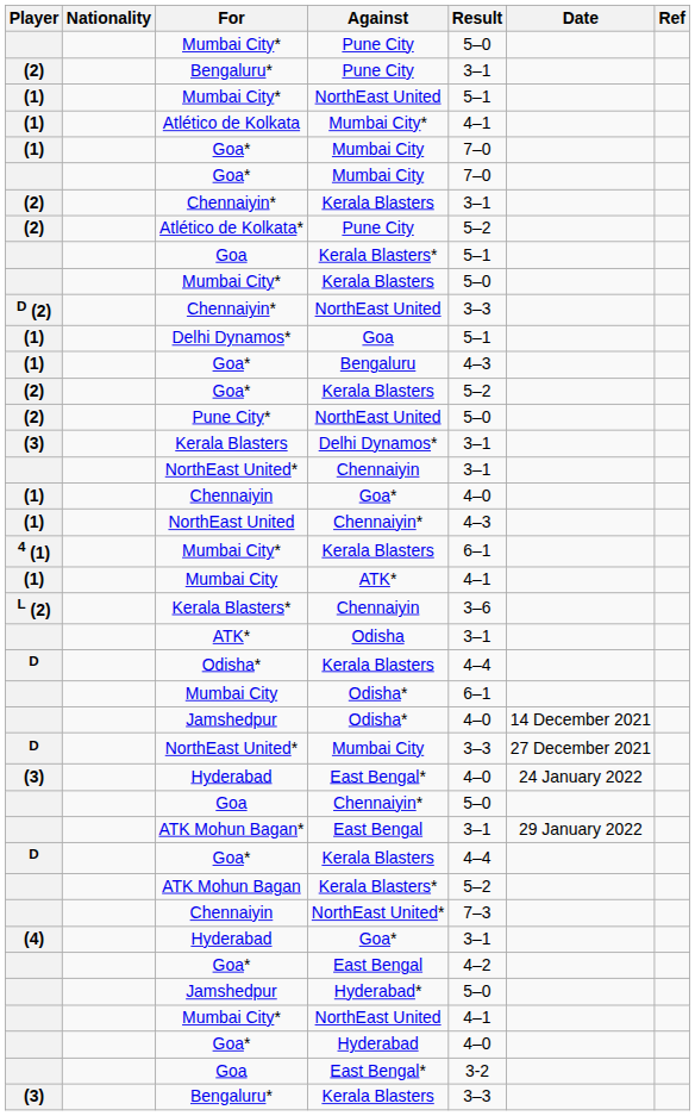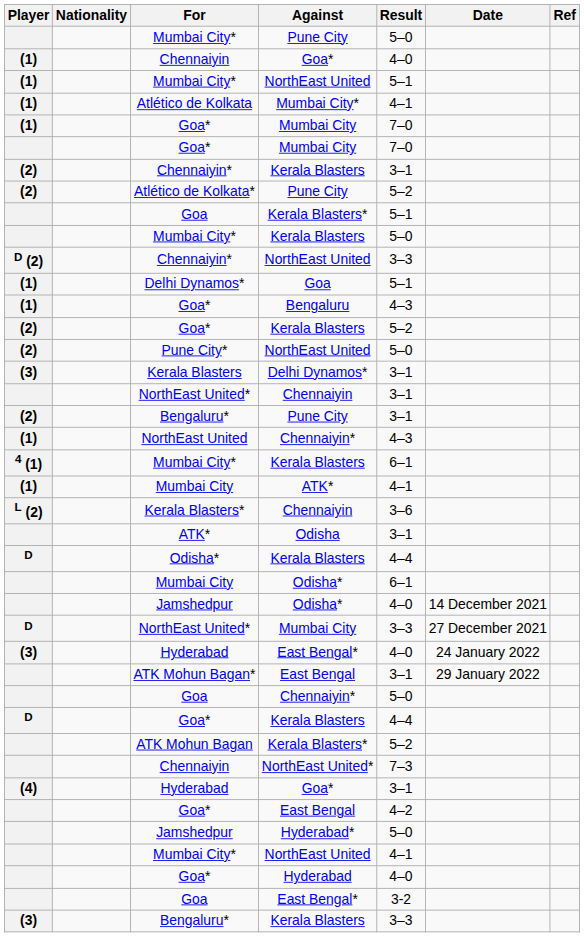rows swapped: Chennaiyin / Goa* <-> Bengaluru* / Pune City
rows swapped: ATK Mohun Bagan* <-> Goa / Chennaiyin*
